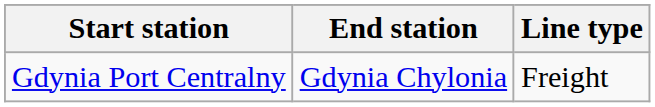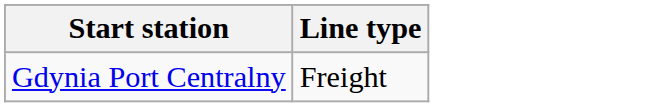- column: End station | Gdynia Chylonia
